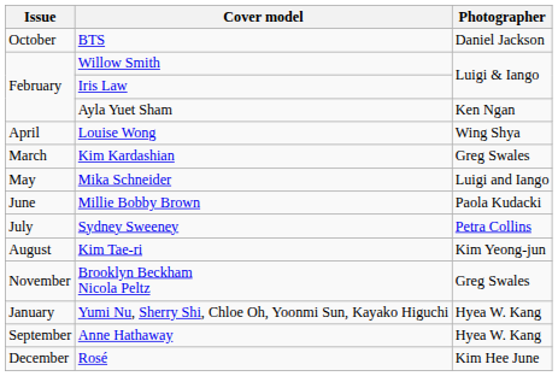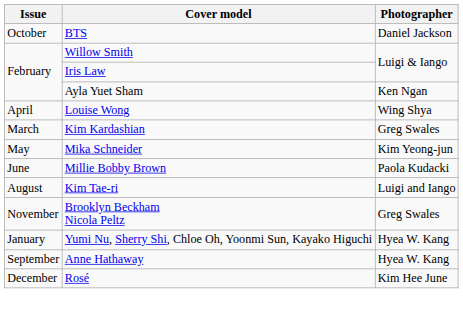Mika Schneider | Photographer: Luigi and Iango -> Kim Yeong-jun
- row: July | Sydney Sweeney | Petra Collins
Kim Tae-ri | Photographer: Kim Yeong-jun -> Luigi and Iango
